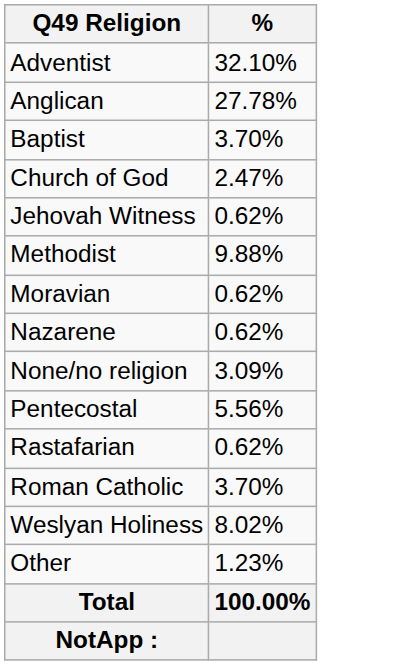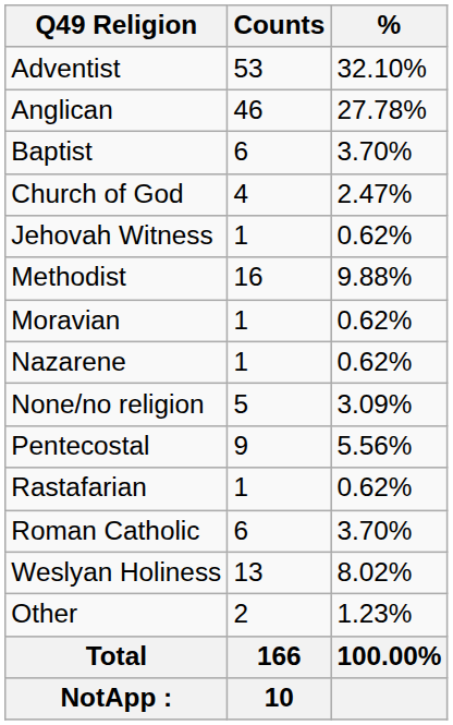+ column: Counts | 53 | 46 | 6 | 4 | 1 | 16 | 1 | 1 | 5 | 9 | 1 | 6 | 13 | 2 | 166 | 10
